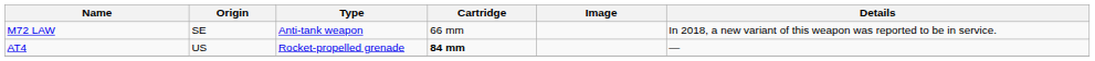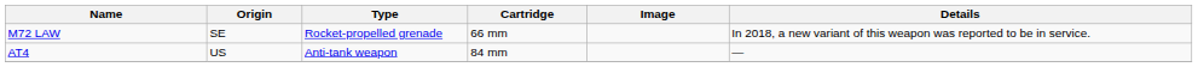M72 LAW | Type: Anti-tank weapon -> Rocket-propelled grenade
AT4 | Type: Rocket-propelled grenade -> Anti-tank weapon
AT4 | Cartridge: bold -> normal
